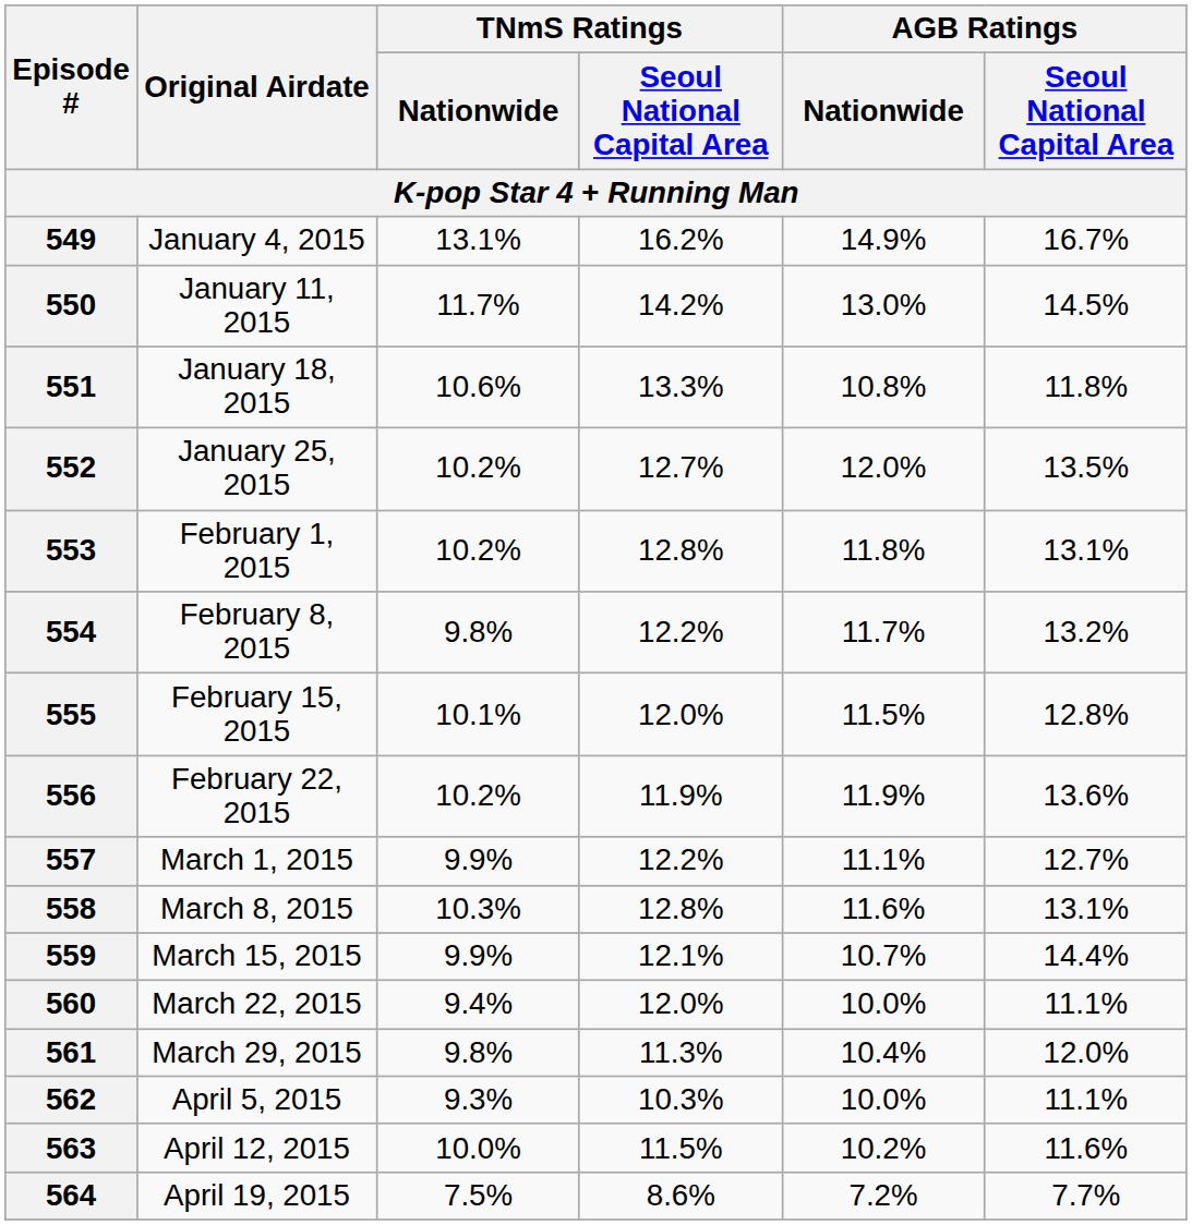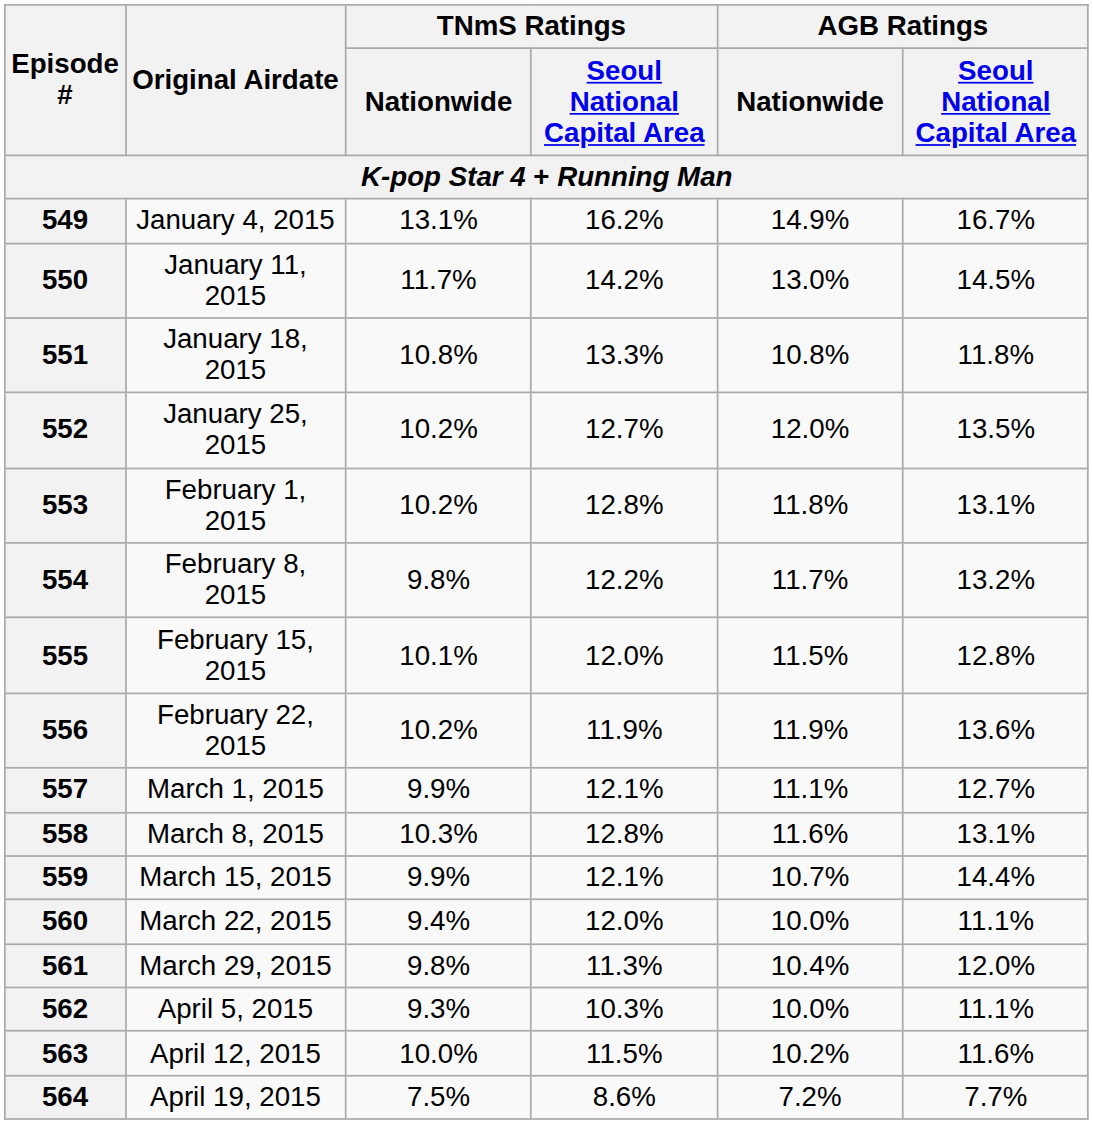551 | TNmS Ratings / Nationwide: 10.6% -> 10.8%
557 | TNmS Ratings / Seoul National Capital Area: 12.2% -> 12.1%
